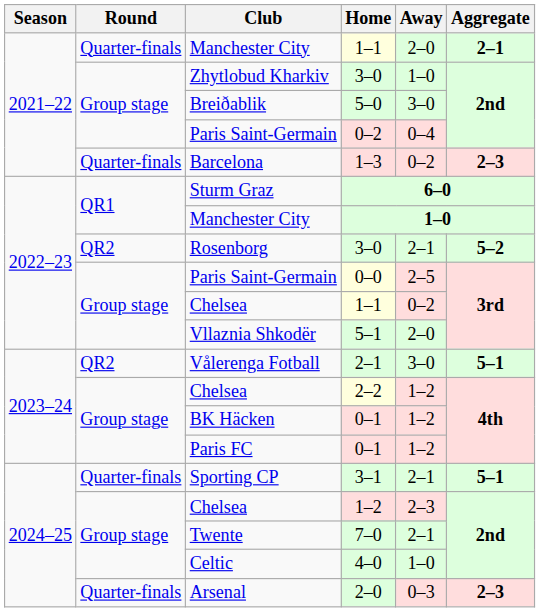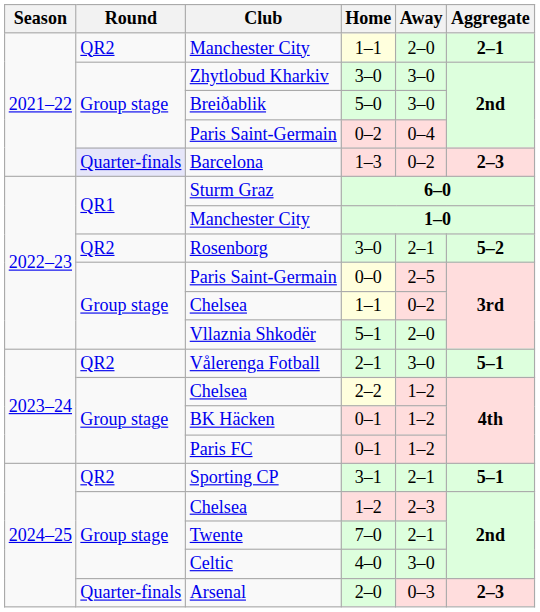Manchester City / 1–1 | Round: Quarter-finals -> QR2
Zhytlobud Kharkiv / 3–0 | Away: 1–0 -> 3–0
1–3 | Round: no background -> lavender background
3–1 | Round: Quarter-finals -> QR2
4–0 | Away: 1–0 -> 3–0
